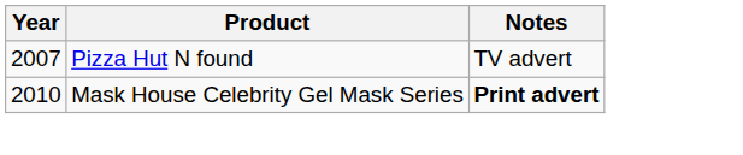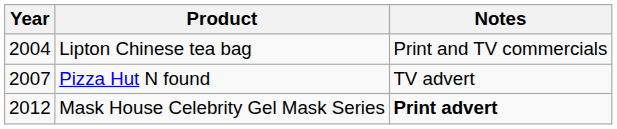+ row: 2004 | Lipton Chinese tea bag | Print and TV commercials
Mask House Celebrity Gel Mask Series | Year: 2010 -> 2012
